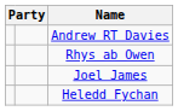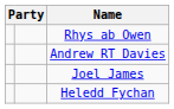rows swapped: Andrew RT Davies <-> Rhys ab Owen
